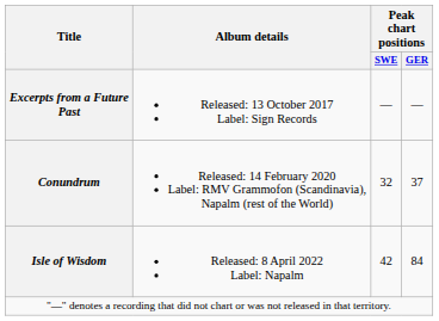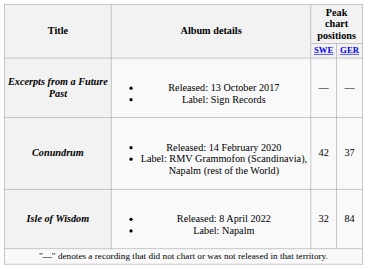Conundrum | Peak chart positions / SWE: 32 -> 42
Isle of Wisdom | Peak chart positions / SWE: 42 -> 32
